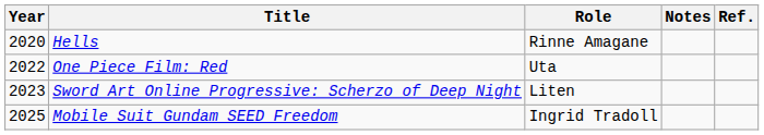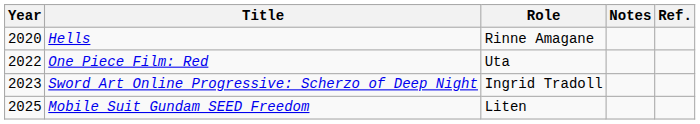Sword Art Online Progressive: Scherzo of Deep Night | Role: Liten -> Ingrid Tradoll
Mobile Suit Gundam SEED Freedom | Role: Ingrid Tradoll -> Liten
